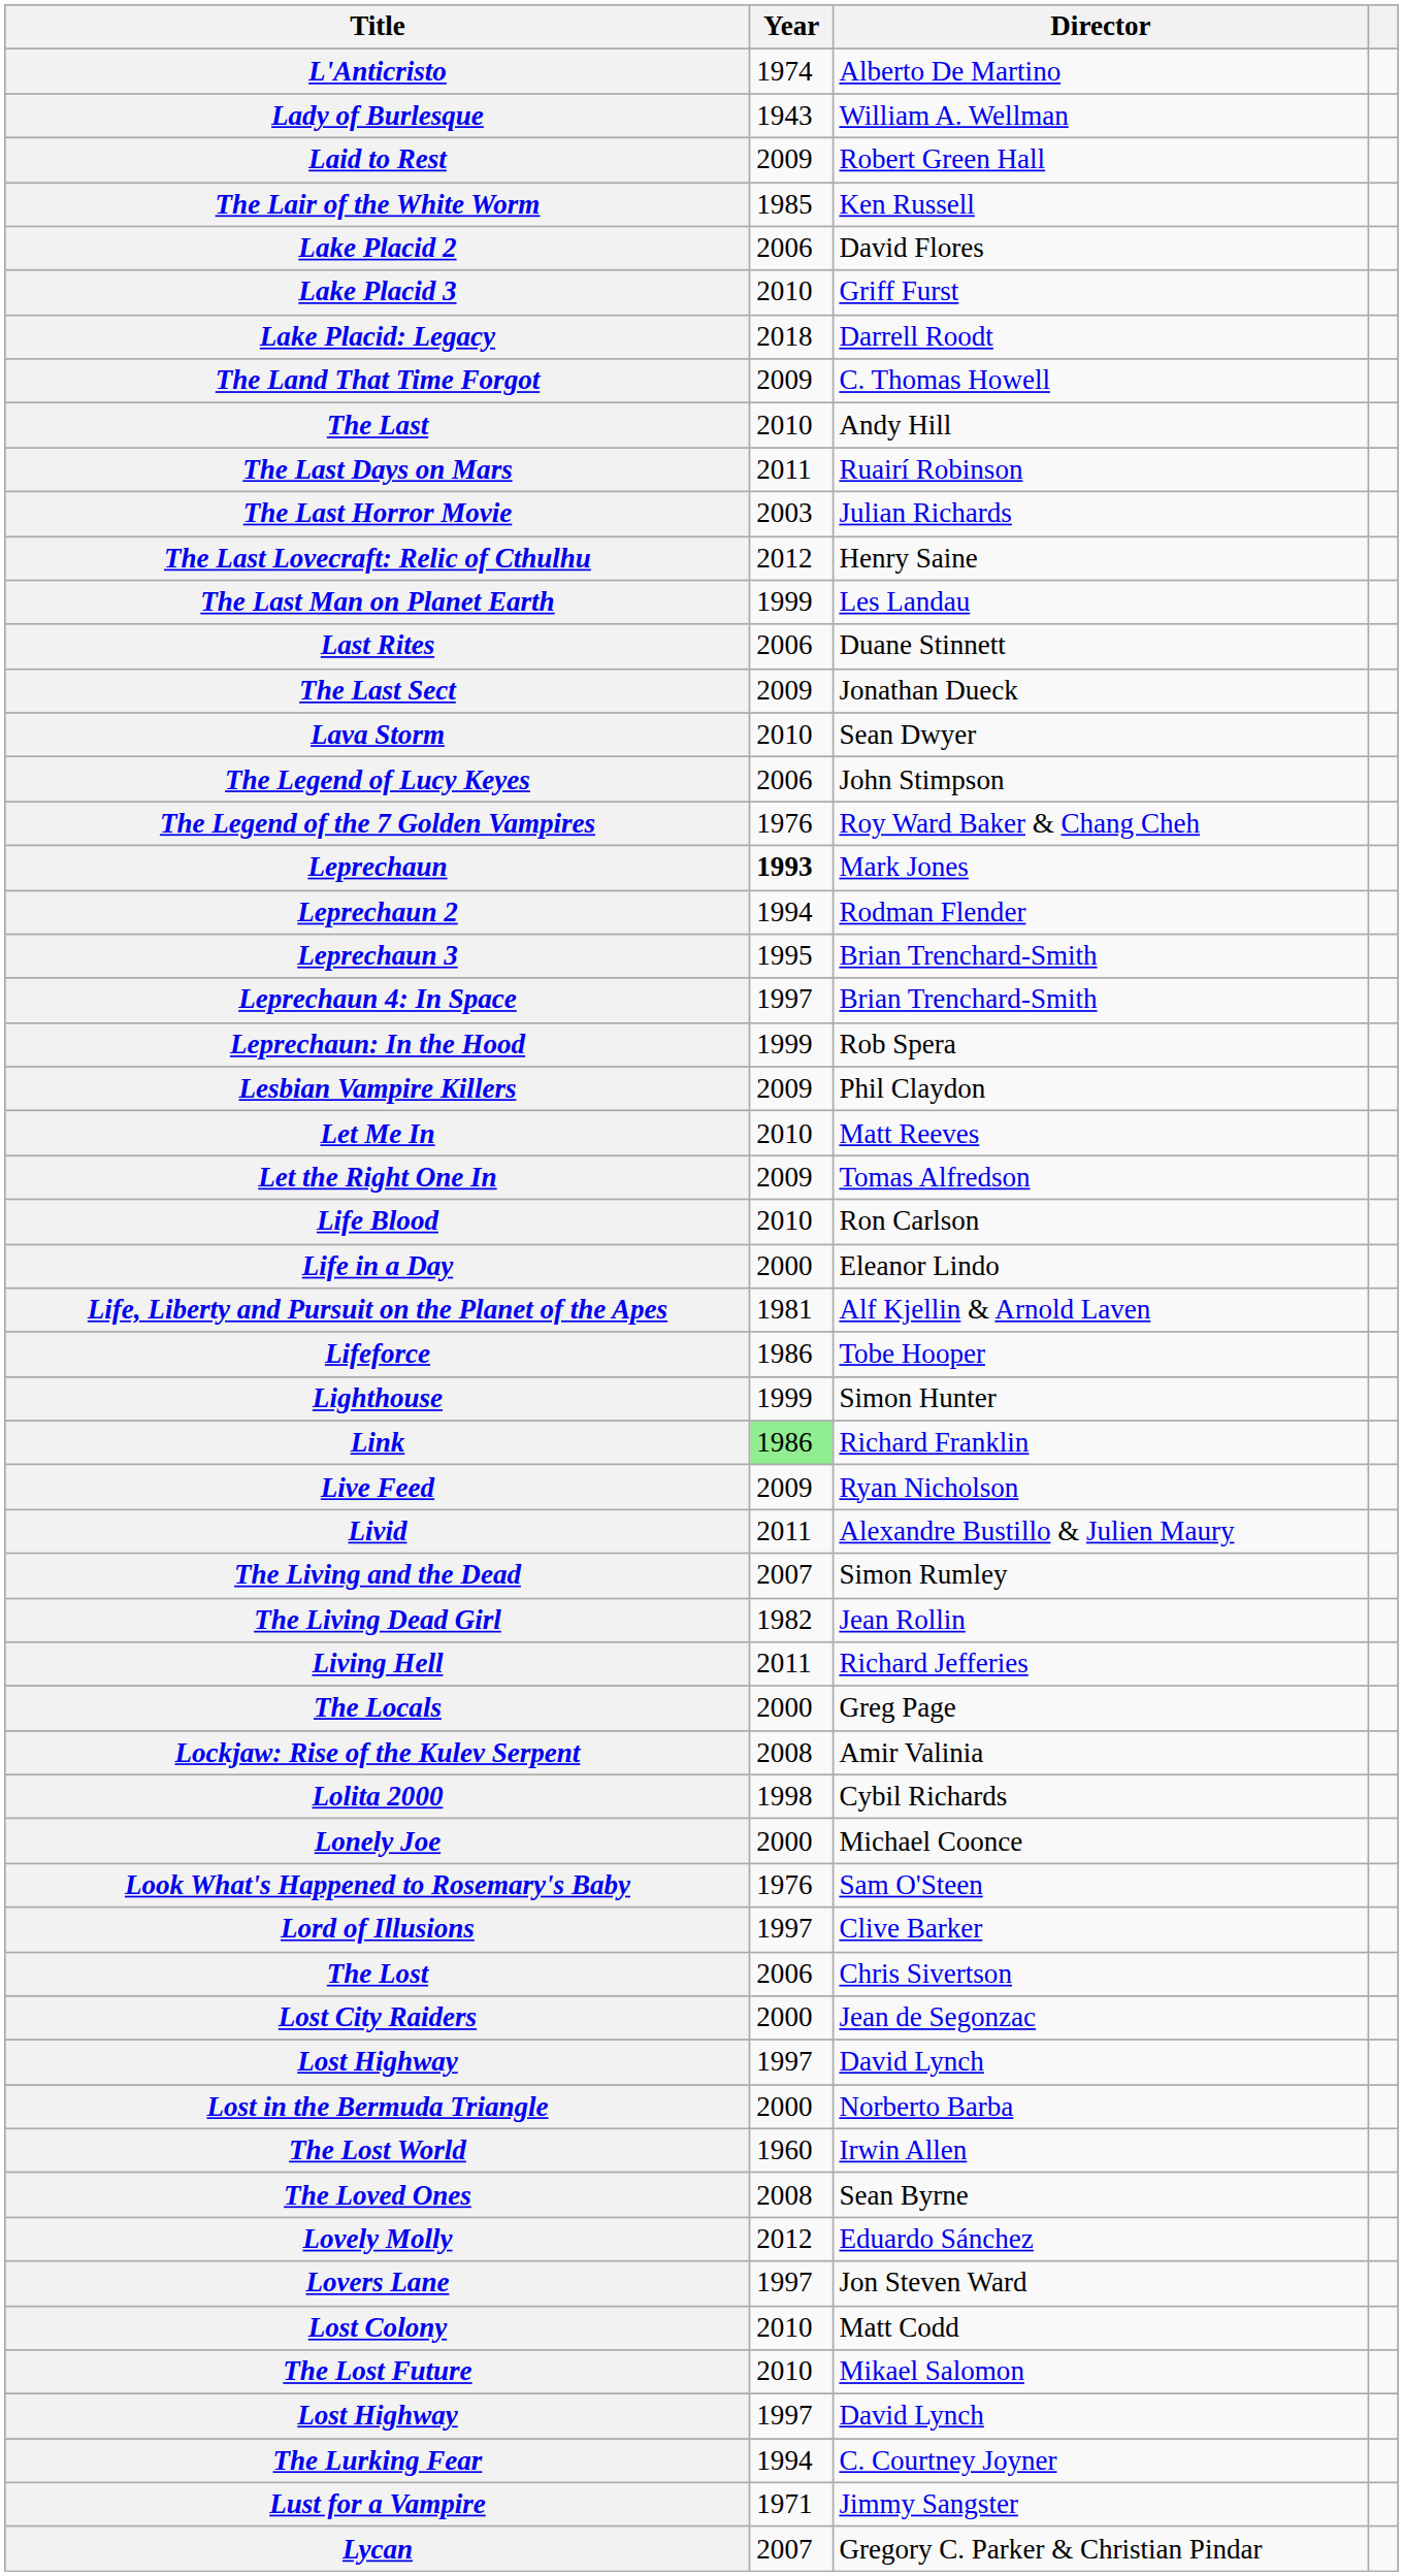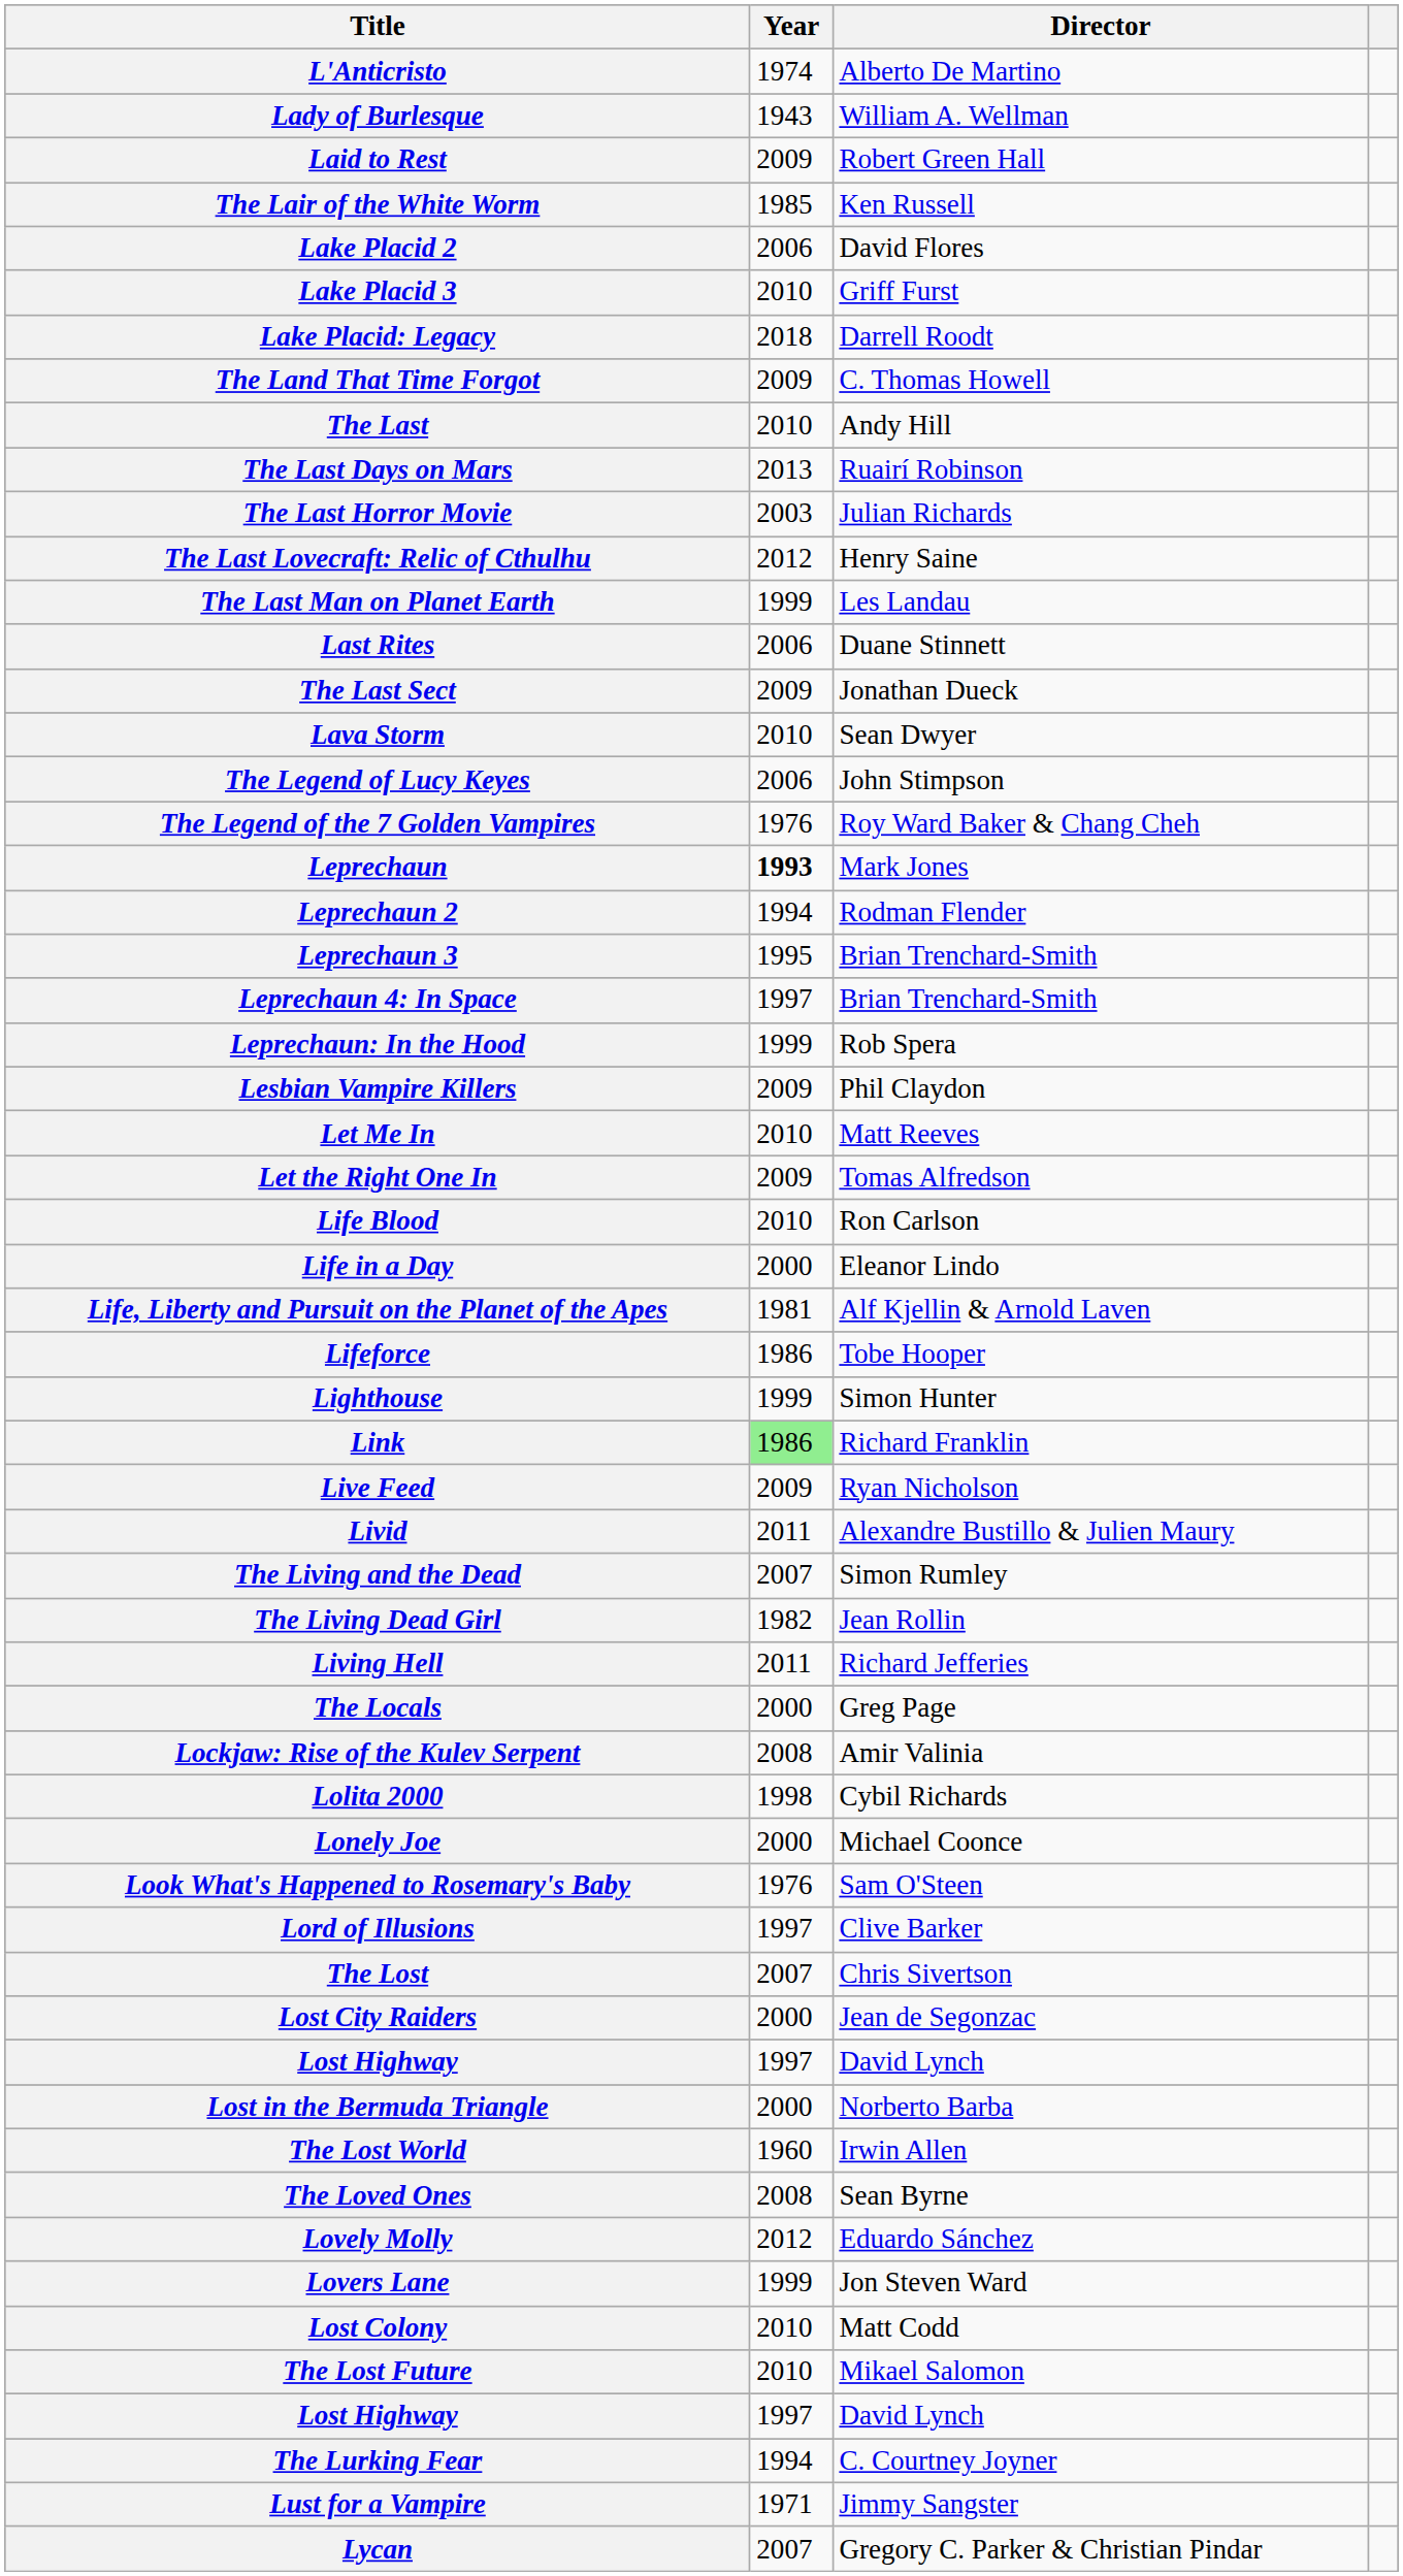The Last Days on Mars | Year: 2011 -> 2013
The Lost | Year: 2006 -> 2007
Lovers Lane | Year: 1997 -> 1999
